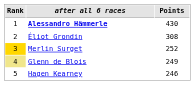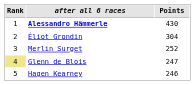Éliot Grondin | Points: 308 -> 304
Merlin Surget | Rank: gold background -> no background
Glenn de Blois | Points: 249 -> 247
